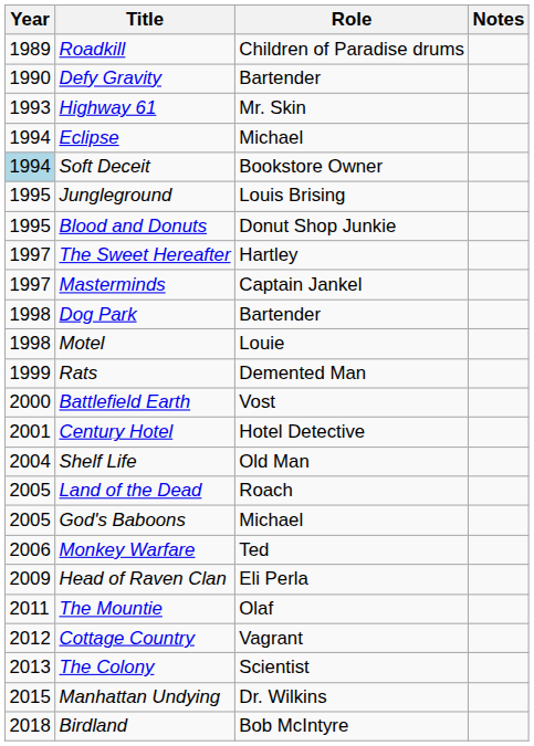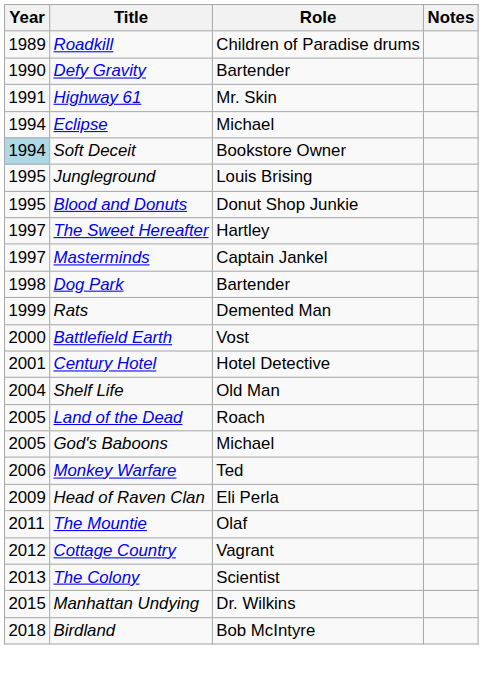Highway 61 | Year: 1993 -> 1991
- row: 1998 | Motel | Louie
